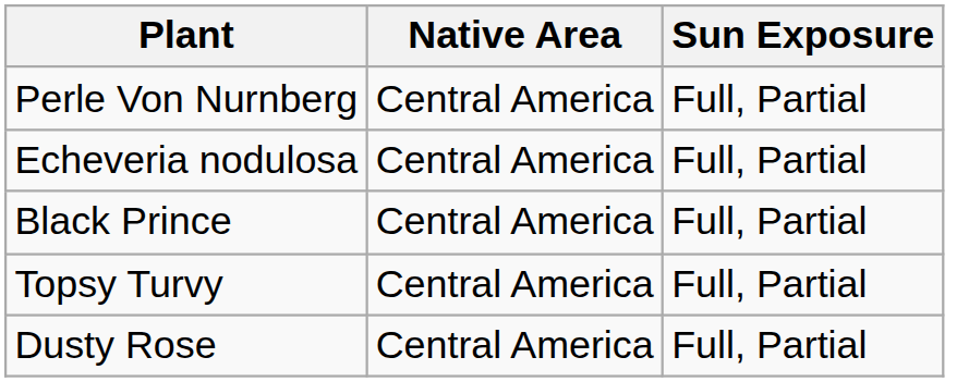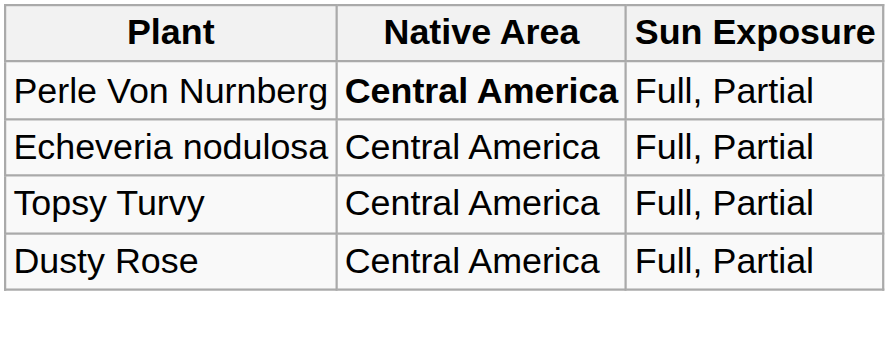Perle Von Nurnberg | Native Area: normal -> bold
- row: Black Prince | Central America | Full, Partial
